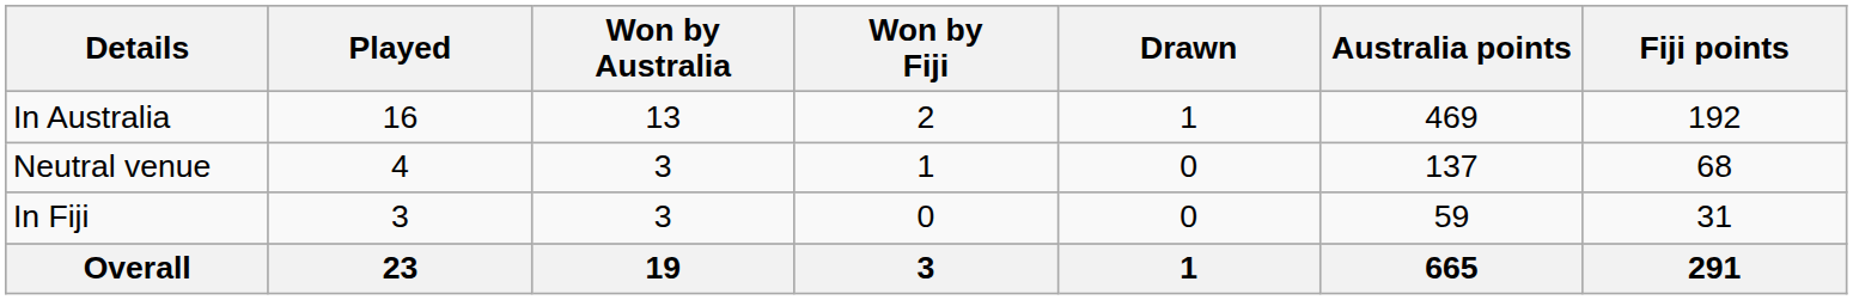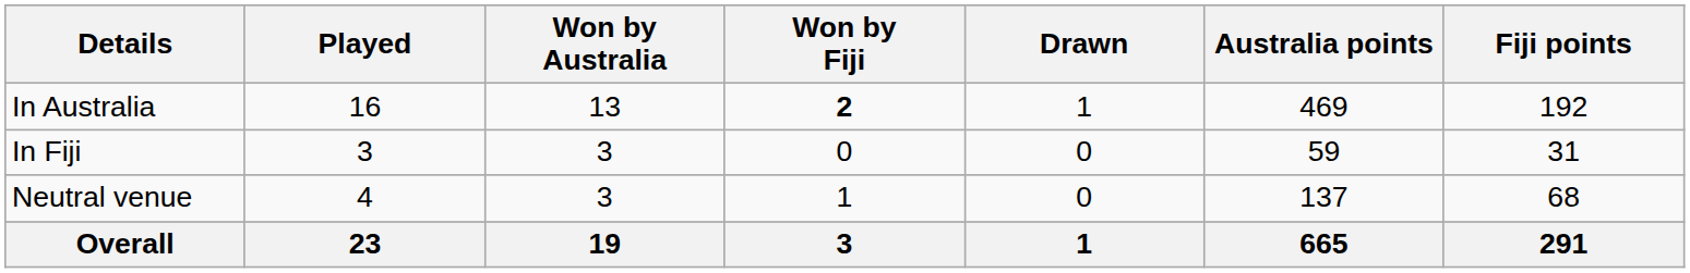In Australia | Won by Fiji: normal -> bold
rows swapped: In Fiji <-> Neutral venue
